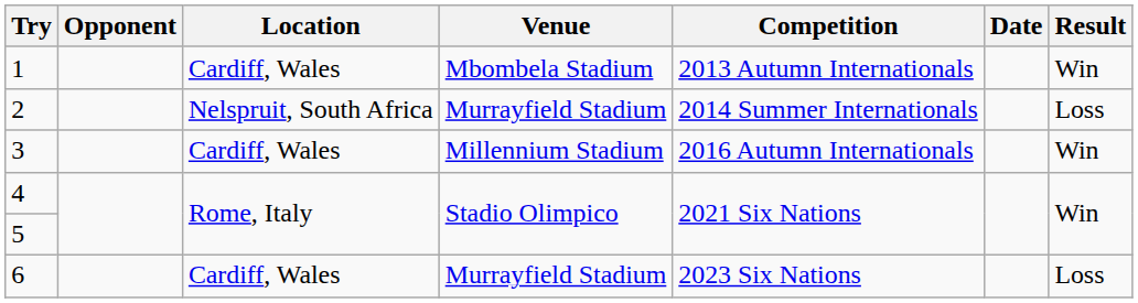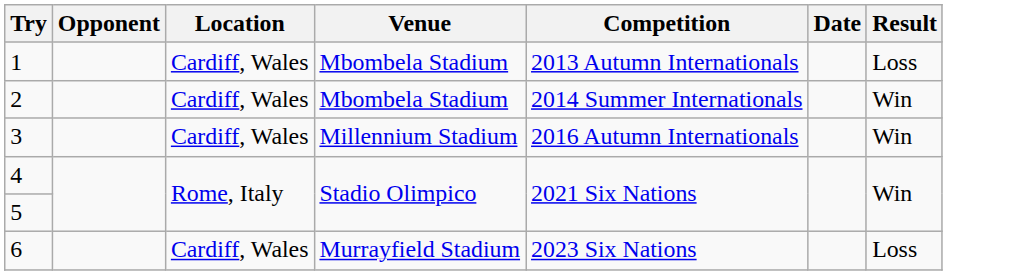1 | Result: Win -> Loss
2 | Location: Nelspruit, South Africa -> Cardiff, Wales
2 | Venue: Murrayfield Stadium -> Mbombela Stadium
2 | Result: Loss -> Win
